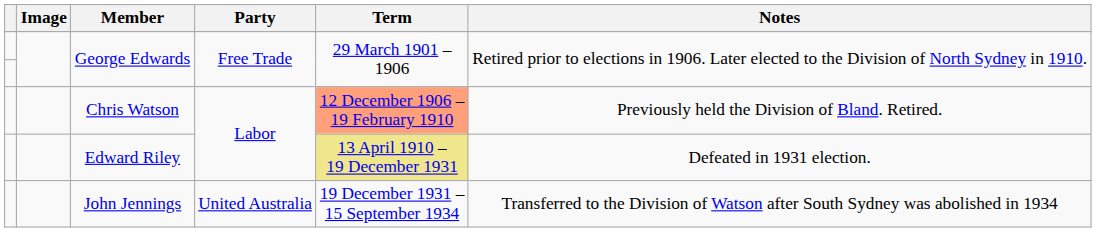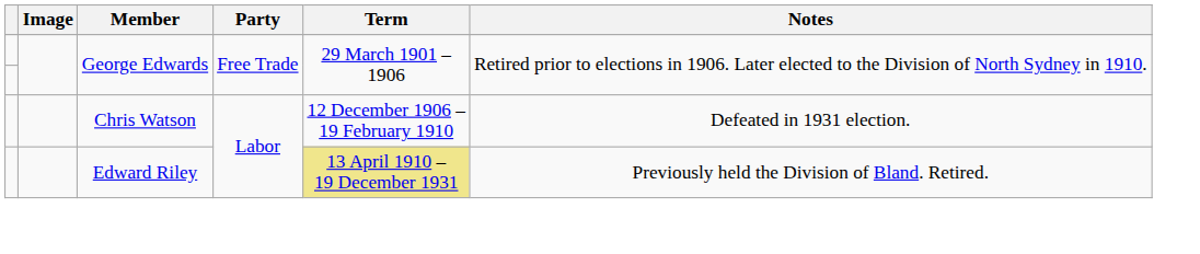Chris Watson | Term: lightsalmon background -> no background
Chris Watson | Notes: Previously held the Division of Bland. Retired. -> Defeated in 1931 election.
Edward Riley | Notes: Defeated in 1931 election. -> Previously held the Division of Bland. Retired.
- row: John Jennings | United Australia | 19 December 1931 – 15 September 1934 | Transferred to the Division of Watson after South Sydney was abolished in 1934
